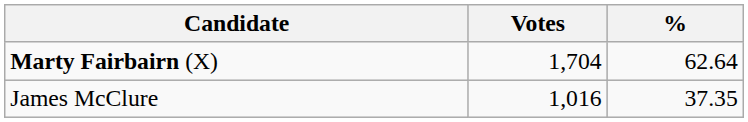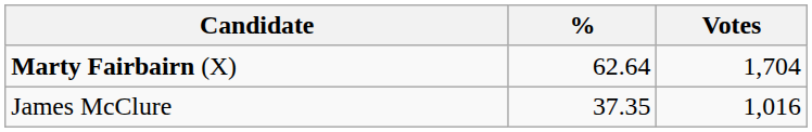columns swapped: Votes <-> %
